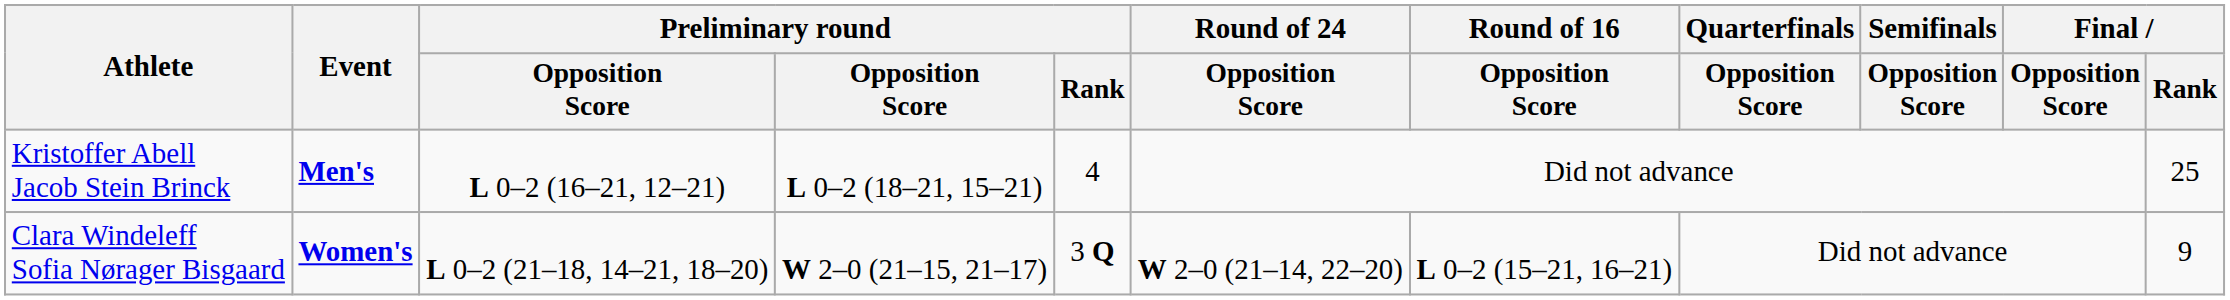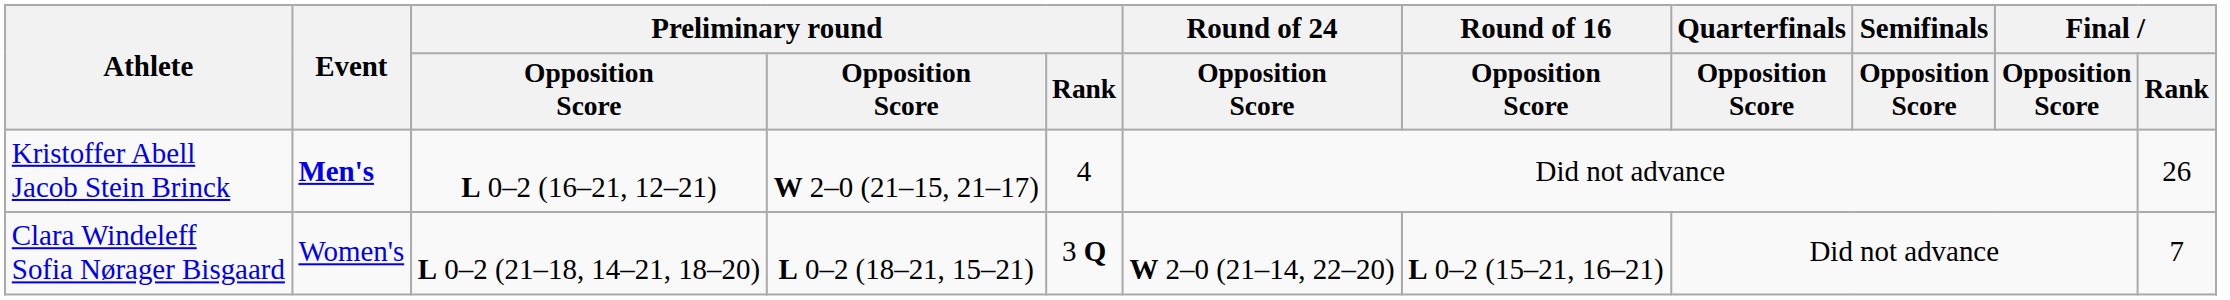Kristoffer Abell Jacob Stein Brinck | column 4: L 0–2 (18–21, 15–21) -> W 2–0 (21–15, 21–17)
Kristoffer Abell Jacob Stein Brinck | Final / Rank: 25 -> 26
Clara Windeleff Sofia Nørager Bisgaard | Event: bold -> normal
Clara Windeleff Sofia Nørager Bisgaard | column 4: W 2–0 (21–15, 21–17) -> L 0–2 (18–21, 15–21)
Clara Windeleff Sofia Nørager Bisgaard | Final / Rank: 9 -> 7
